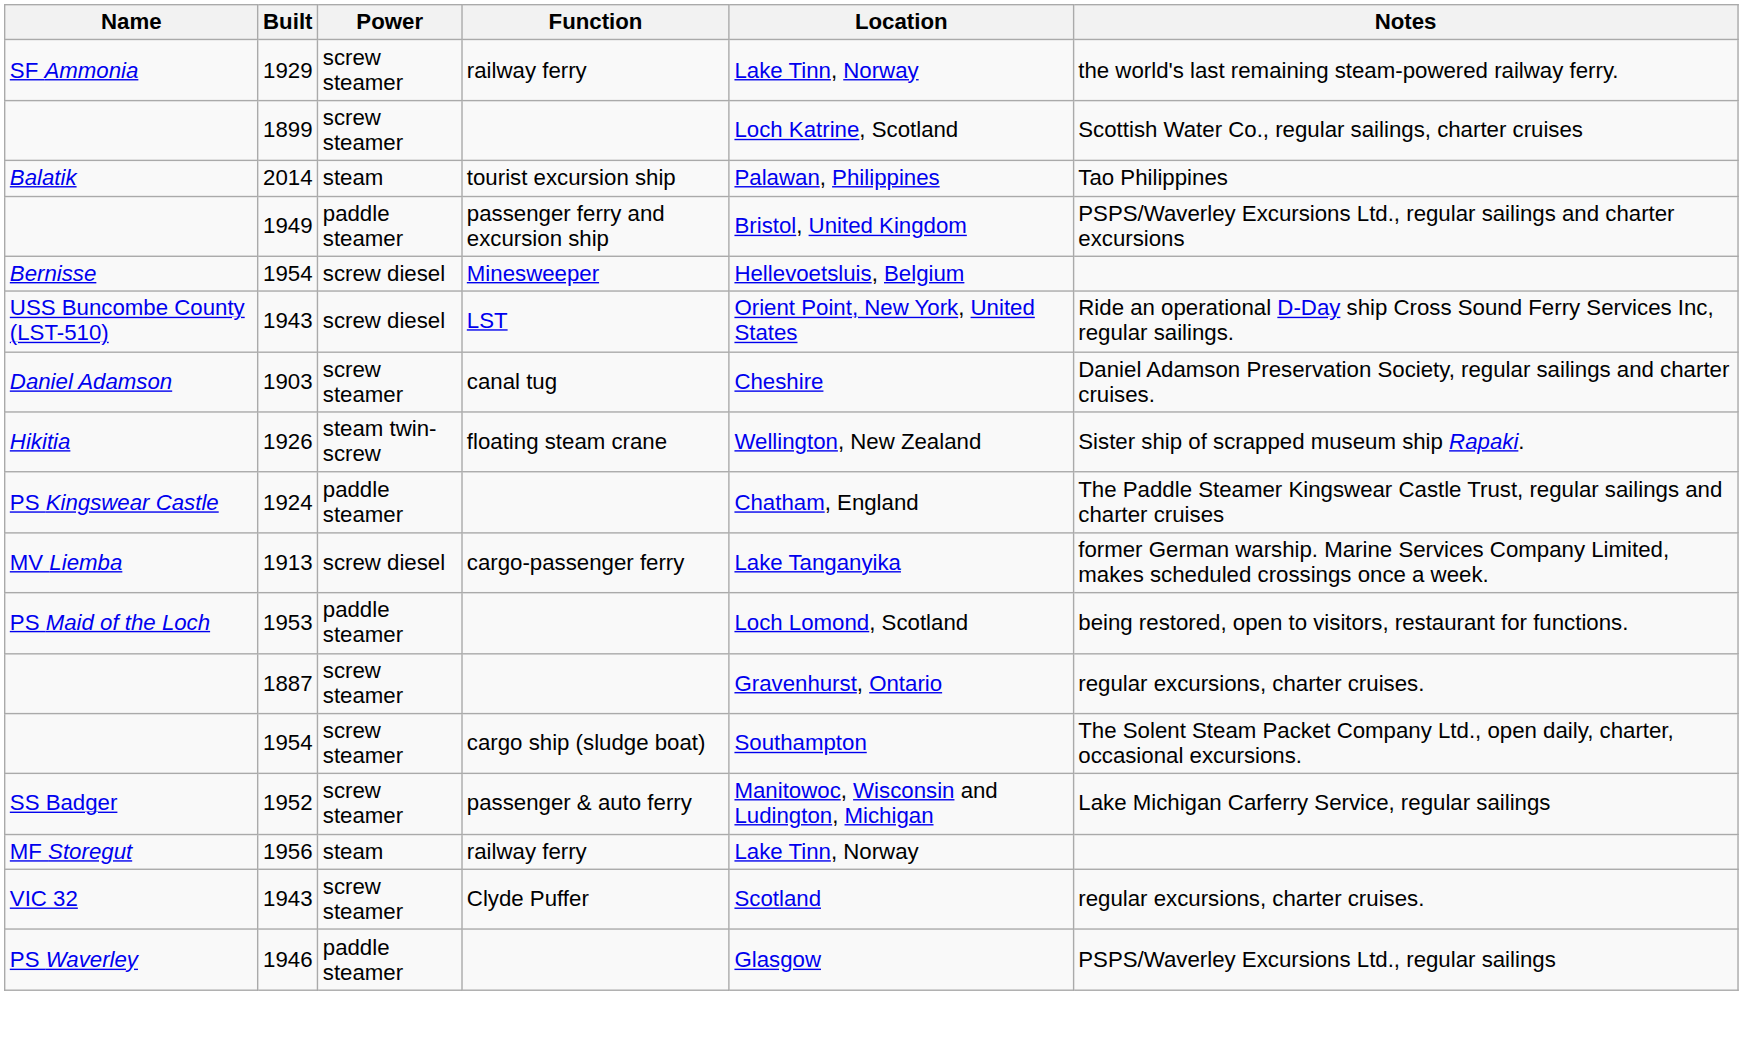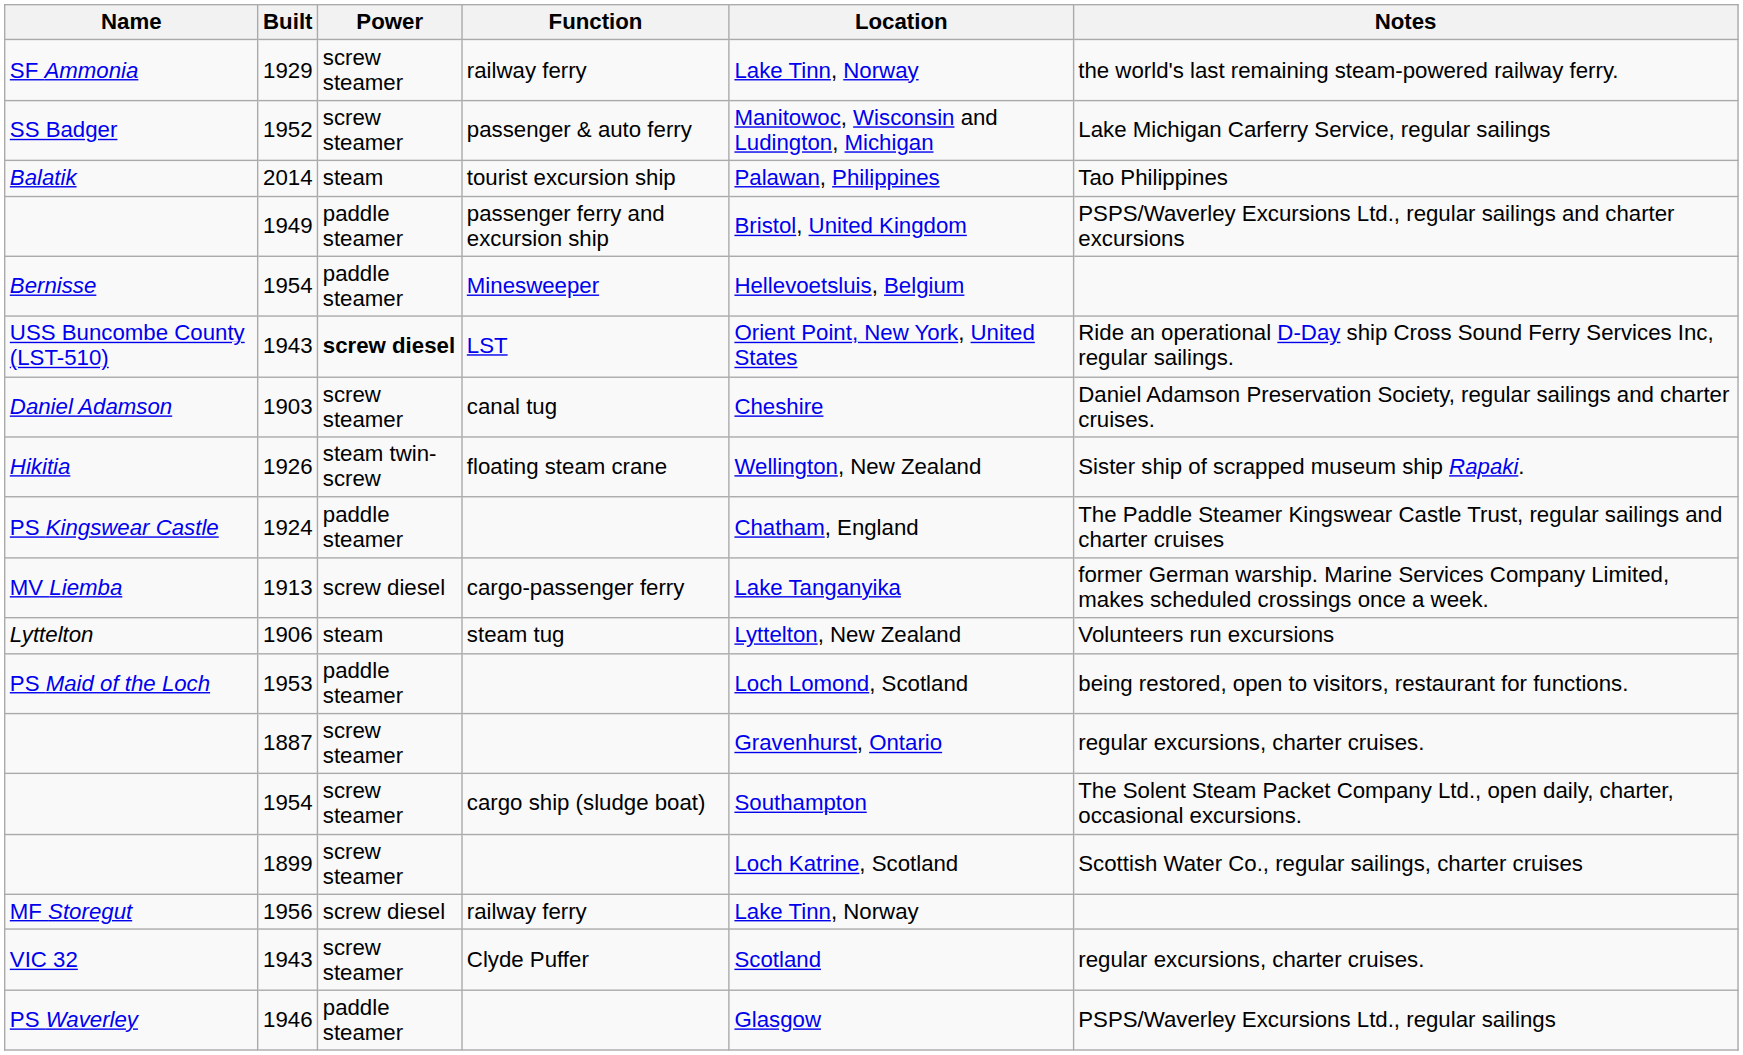rows swapped: 1952 <-> 1899
Bernisse / 1954 | Power: screw diesel -> paddle steamer
USS Buncombe County (LST-510) / 1943 | Power: normal -> bold
+ row: Lyttelton | 1906 | steam | steam tug | Lyttelton, New Zealand | Volunteers run excursions
1956 | Power: steam -> screw diesel
